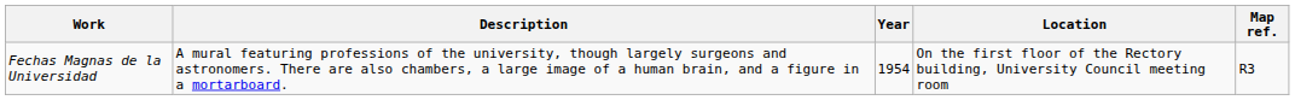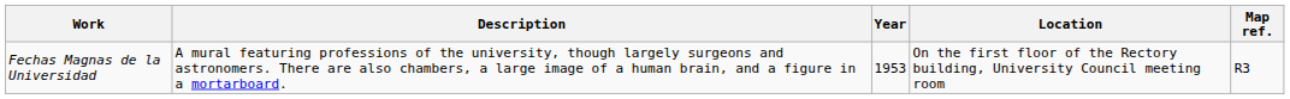Fechas Magnas de la Universidad | Year: 1954 -> 1953
